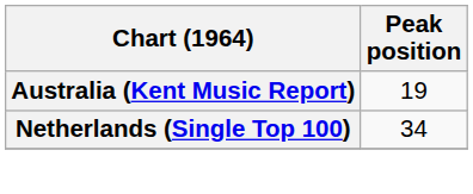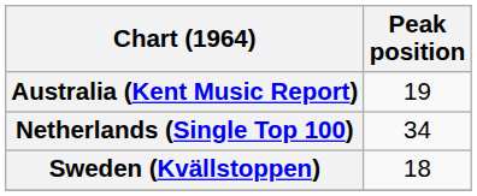+ row: Sweden (Kvällstoppen) | 18
